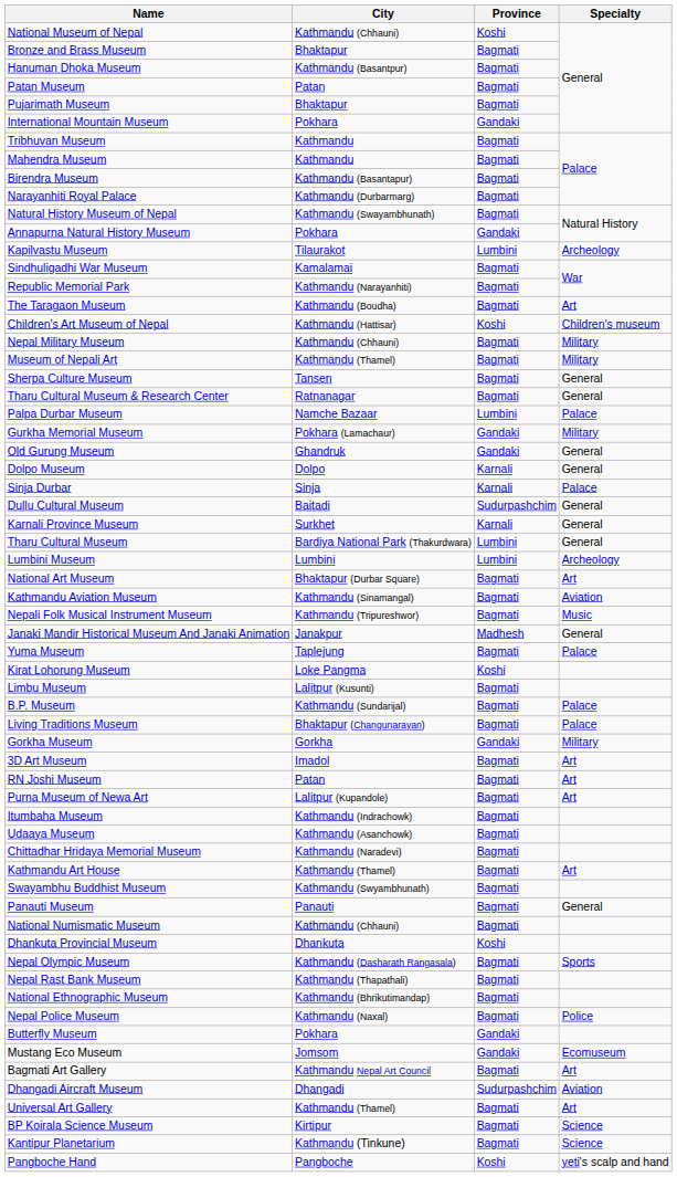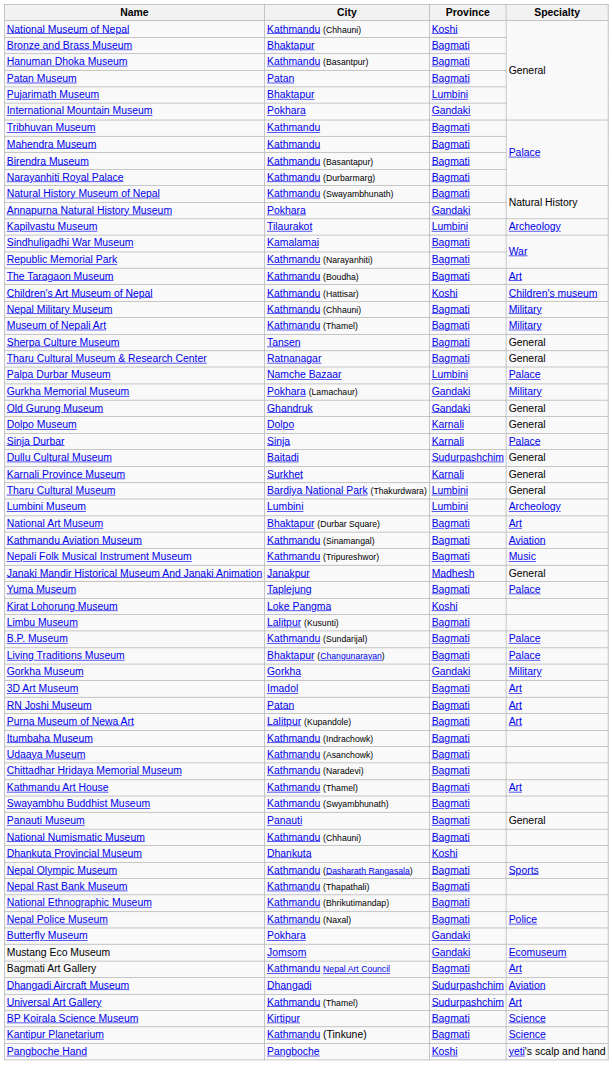Pujarimath Museum | Province: Bagmati -> Lumbini
Universal Art Gallery | Province: Bagmati -> Sudurpashchim
